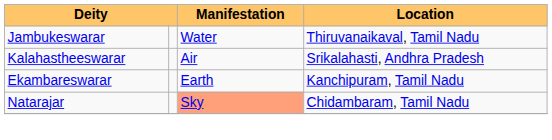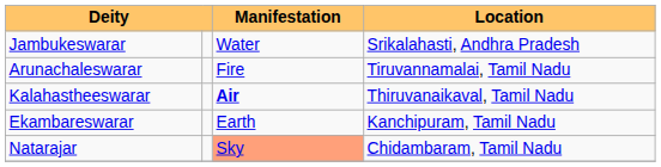Jambukeswarar | Location: Thiruvanaikaval, Tamil Nadu -> Srikalahasti, Andhra Pradesh
+ row: Arunachaleswarar | Fire | Tiruvannamalai, Tamil Nadu
Kalahastheeswarar | Manifestation: normal -> bold
Kalahastheeswarar | Location: Srikalahasti, Andhra Pradesh -> Thiruvanaikaval, Tamil Nadu
